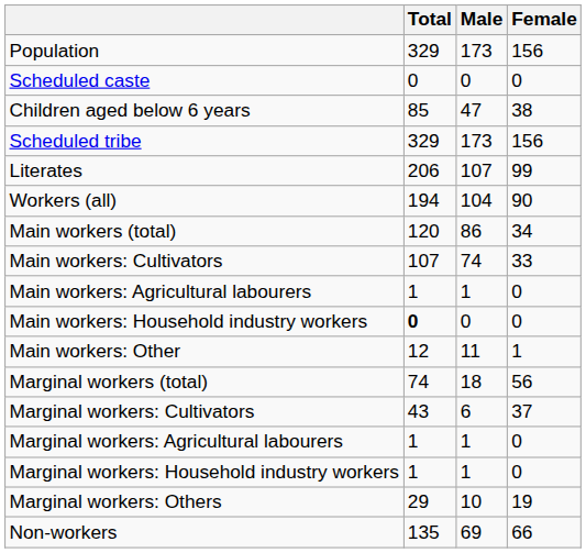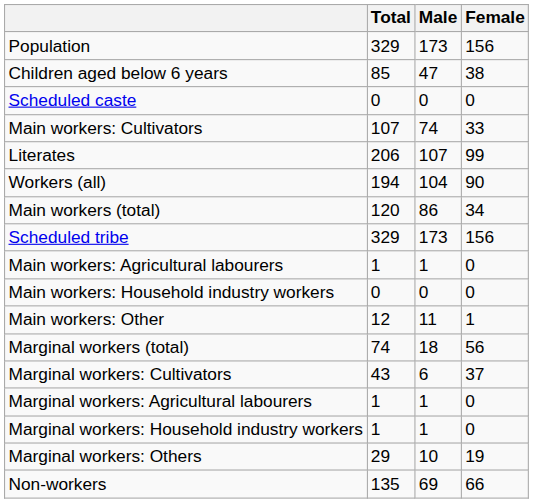rows swapped: Children aged below 6 years <-> Scheduled caste
rows swapped: Scheduled tribe <-> Main workers: Cultivators
Main workers: Household industry workers | Total: bold -> normal
